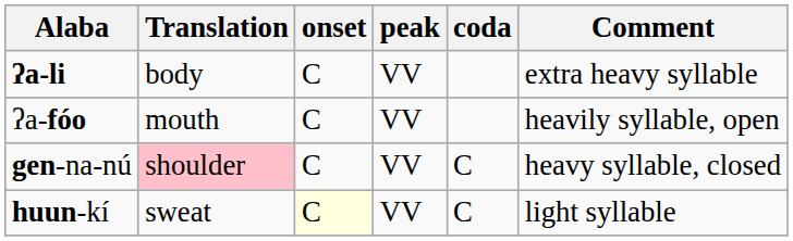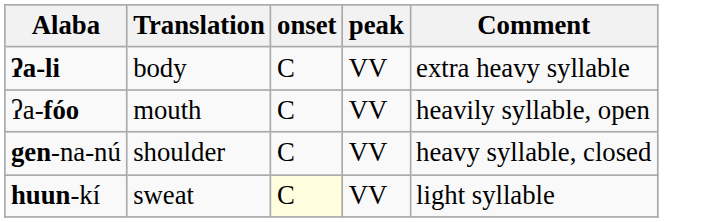- column: coda | C | C
gen-na-nú | Translation: pink background -> no background
